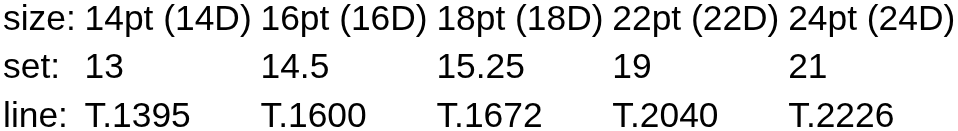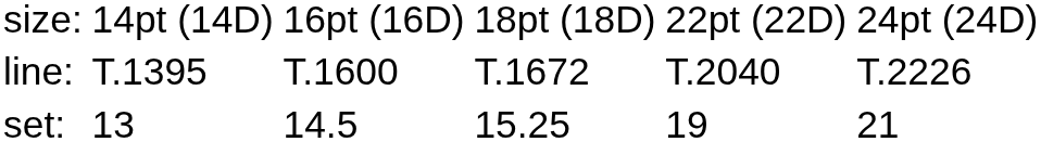rows swapped: set: <-> line:
